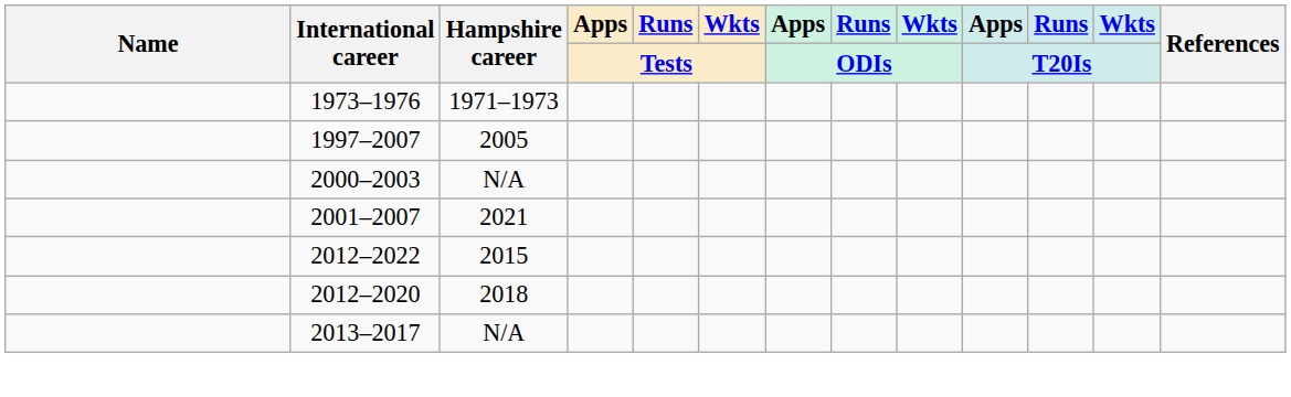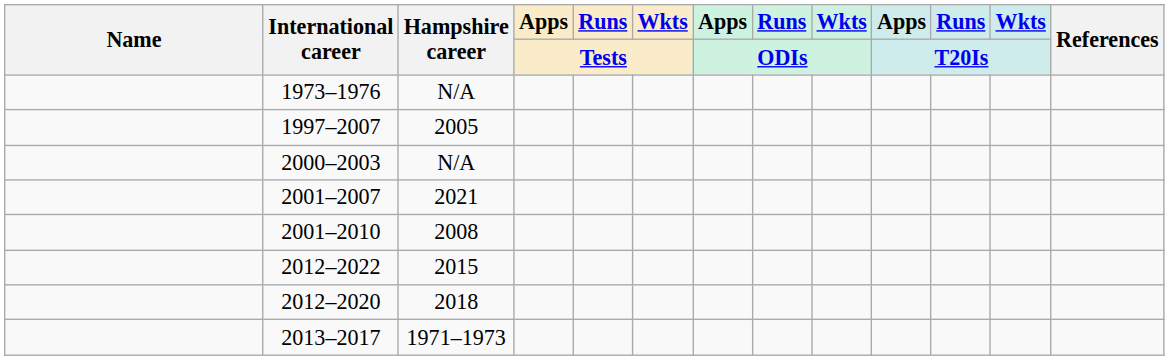1973–1976 | Hampshire career: 1971–1973 -> N/A
+ row: 2001–2010 | 2008
2013–2017 | Hampshire career: N/A -> 1971–1973
